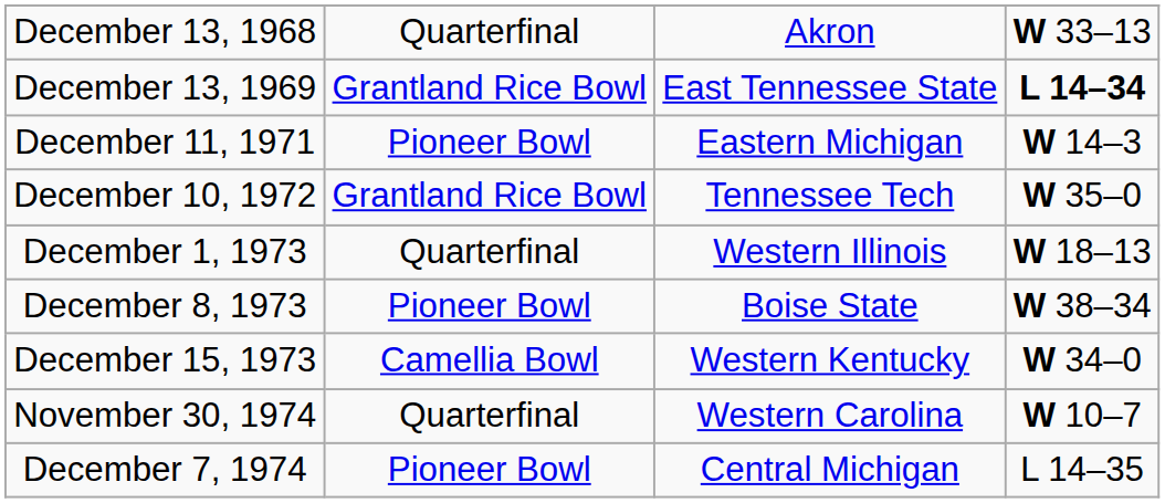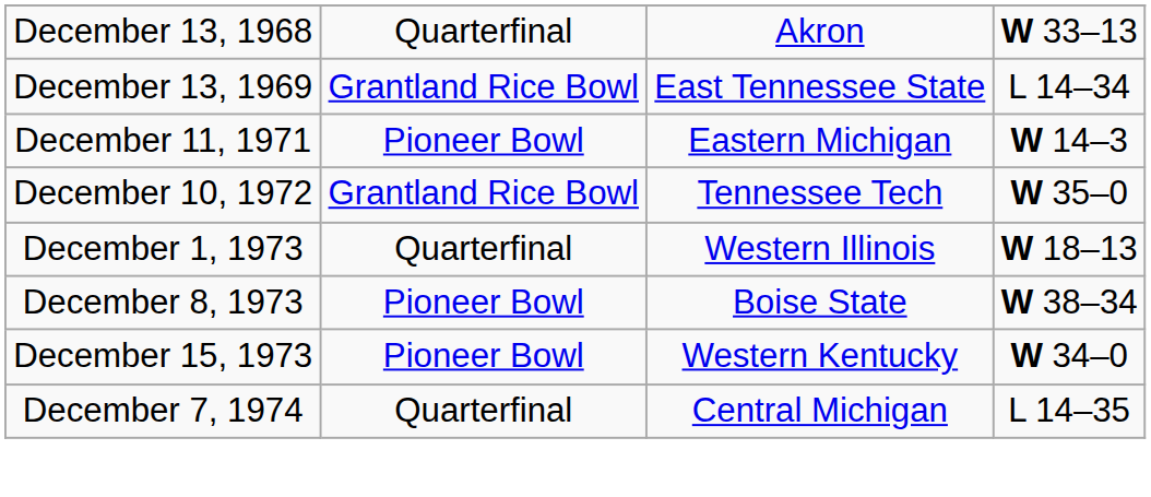December 13, 1969 | column 4: bold -> normal
December 15, 1973 | column 2: Camellia Bowl -> Pioneer Bowl
- row: November 30, 1974 | Quarterfinal | Western Carolina | W 10–7
December 7, 1974 | column 2: Pioneer Bowl -> Quarterfinal
